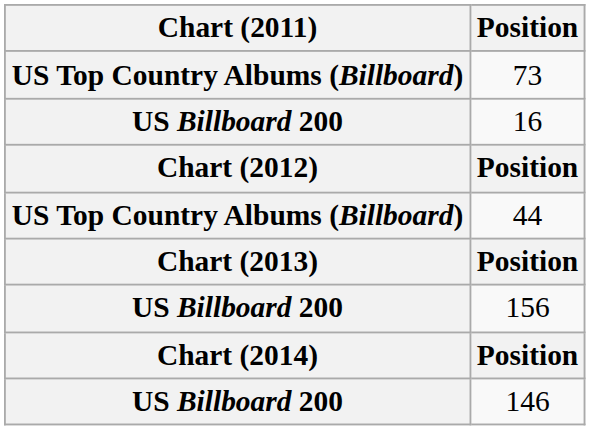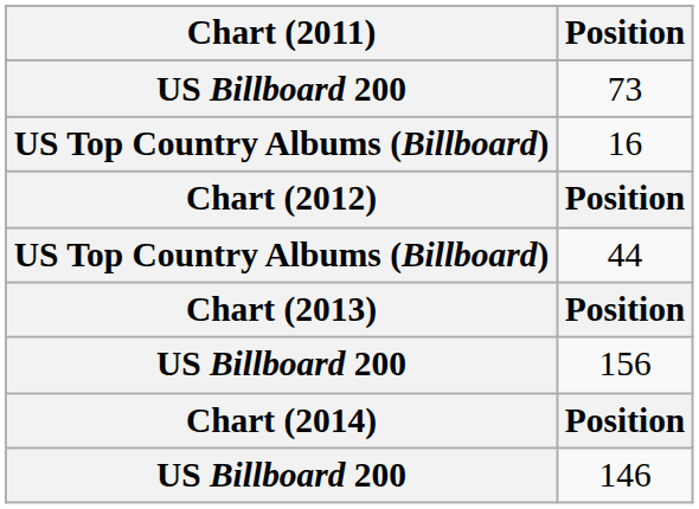73 | Chart (2011): US Top Country Albums (Billboard) -> US Billboard 200
16 | Chart (2011): US Billboard 200 -> US Top Country Albums (Billboard)
